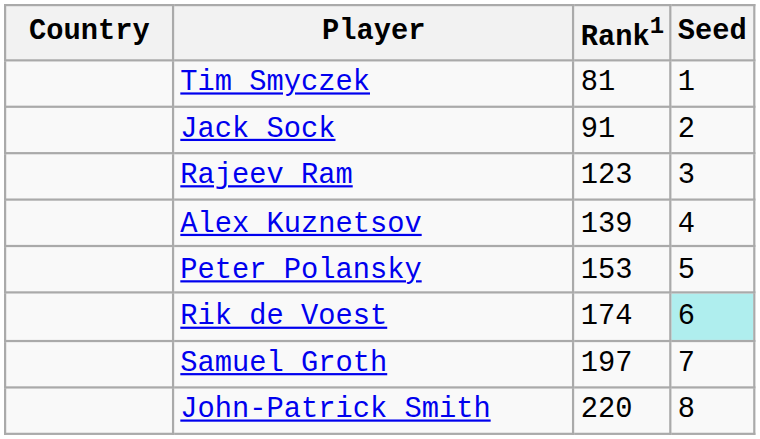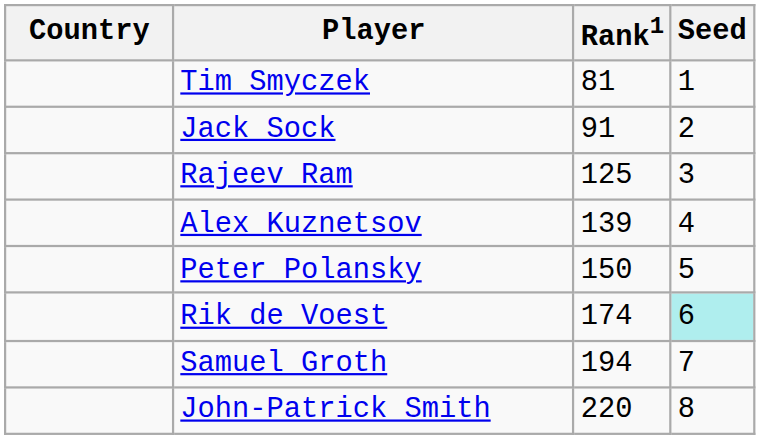Rajeev Ram | Rank1: 123 -> 125
Peter Polansky | Rank1: 153 -> 150
Samuel Groth | Rank1: 197 -> 194
